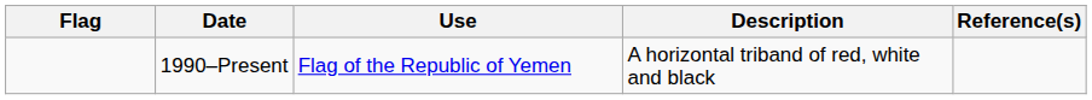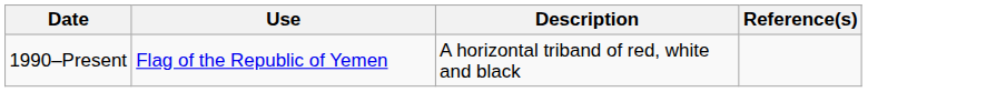- column: Flag
